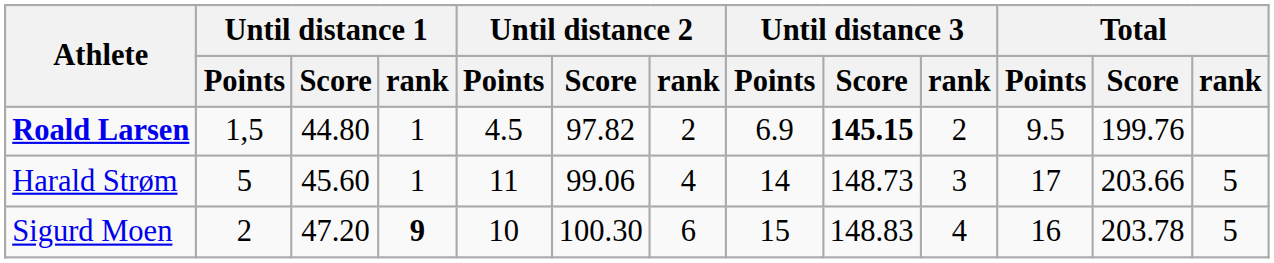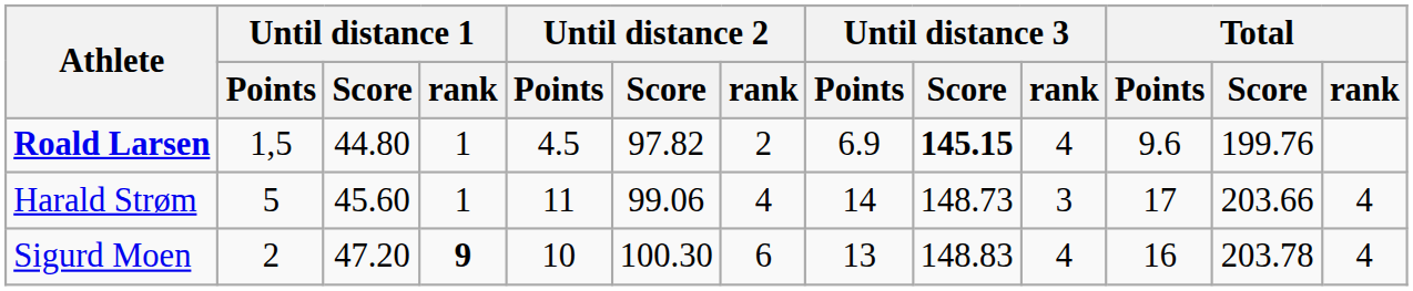Roald Larsen | Until distance 3 / rank: 2 -> 4
Roald Larsen | Total / Points: 9.5 -> 9.6
Harald Strøm | Total / rank: 5 -> 4
Sigurd Moen | Until distance 3 / Points: 15 -> 13
Sigurd Moen | Total / rank: 5 -> 4
